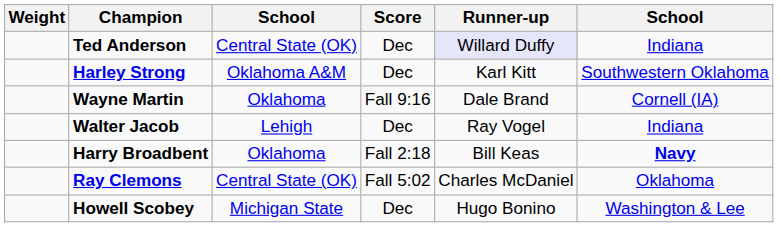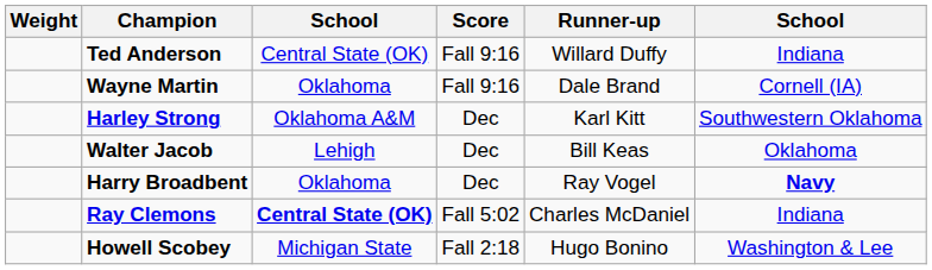Ted Anderson | Score: Dec -> Fall 9:16
Ted Anderson | Runner-up: lavender background -> no background
rows swapped: Wayne Martin <-> Harley Strong
Walter Jacob | Runner-up: Ray Vogel -> Bill Keas
Walter Jacob | column 6: Indiana -> Oklahoma
Harry Broadbent | Score: Fall 2:18 -> Dec
Harry Broadbent | Runner-up: Bill Keas -> Ray Vogel
Ray Clemons | column 3: normal -> bold
Ray Clemons | column 6: Oklahoma -> Indiana
Howell Scobey | Score: Dec -> Fall 2:18
